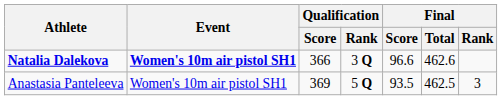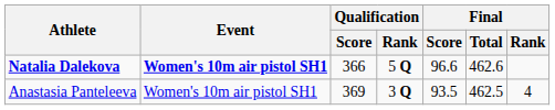Natalia Dalekova | Qualification / Rank: 3 Q -> 5 Q
Anastasia Panteleeva | Qualification / Rank: 5 Q -> 3 Q
Anastasia Panteleeva | Final / Rank: 3 -> 4
